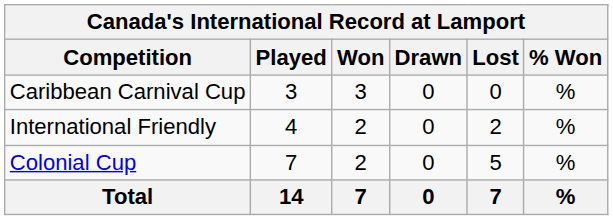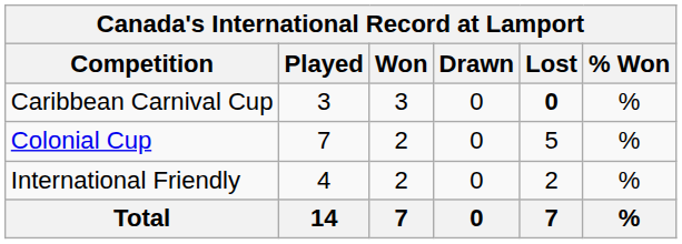Caribbean Carnival Cup | Lost: normal -> bold
rows swapped: Colonial Cup <-> International Friendly
